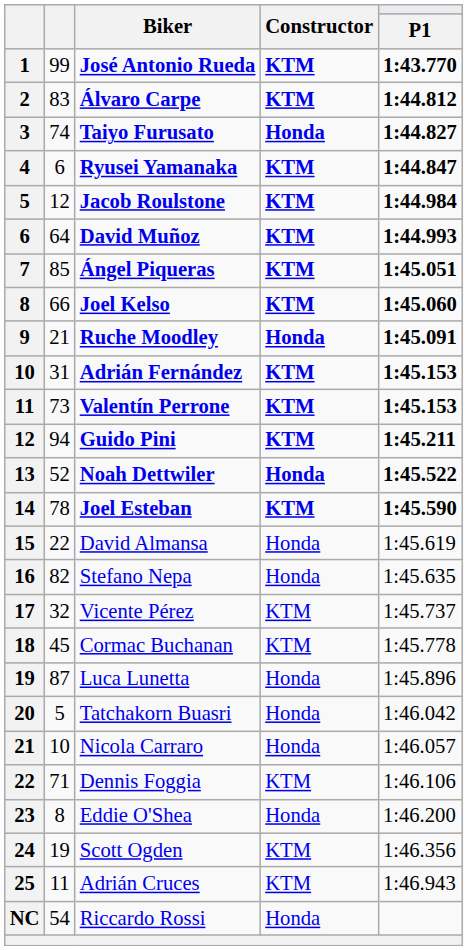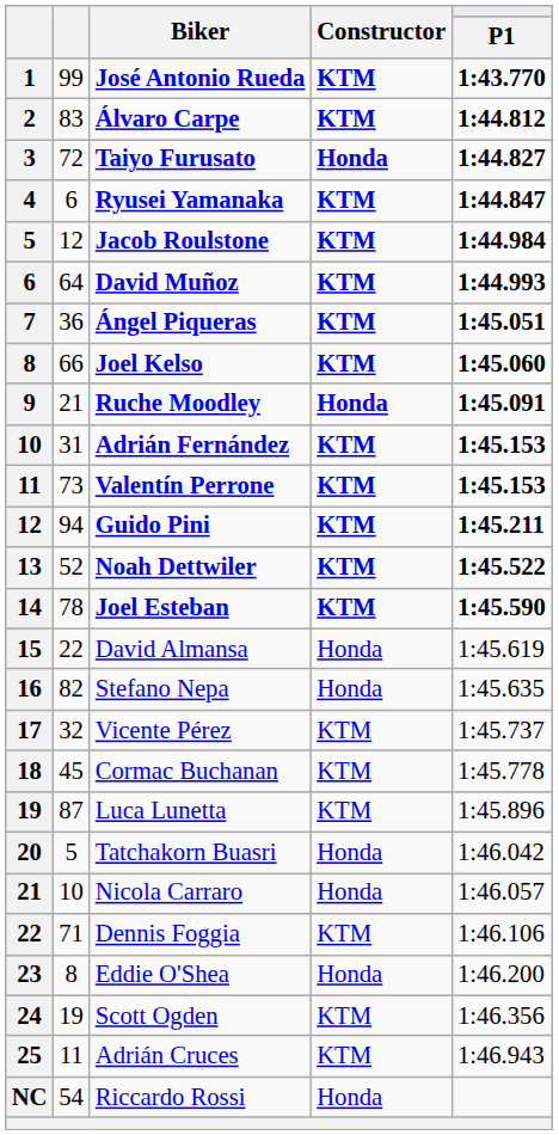Taiyo Furusato | column 2: 74 -> 72
Ángel Piqueras | column 2: 85 -> 36
Noah Dettwiler | Constructor: Honda -> KTM
Luca Lunetta | Constructor: Honda -> KTM
